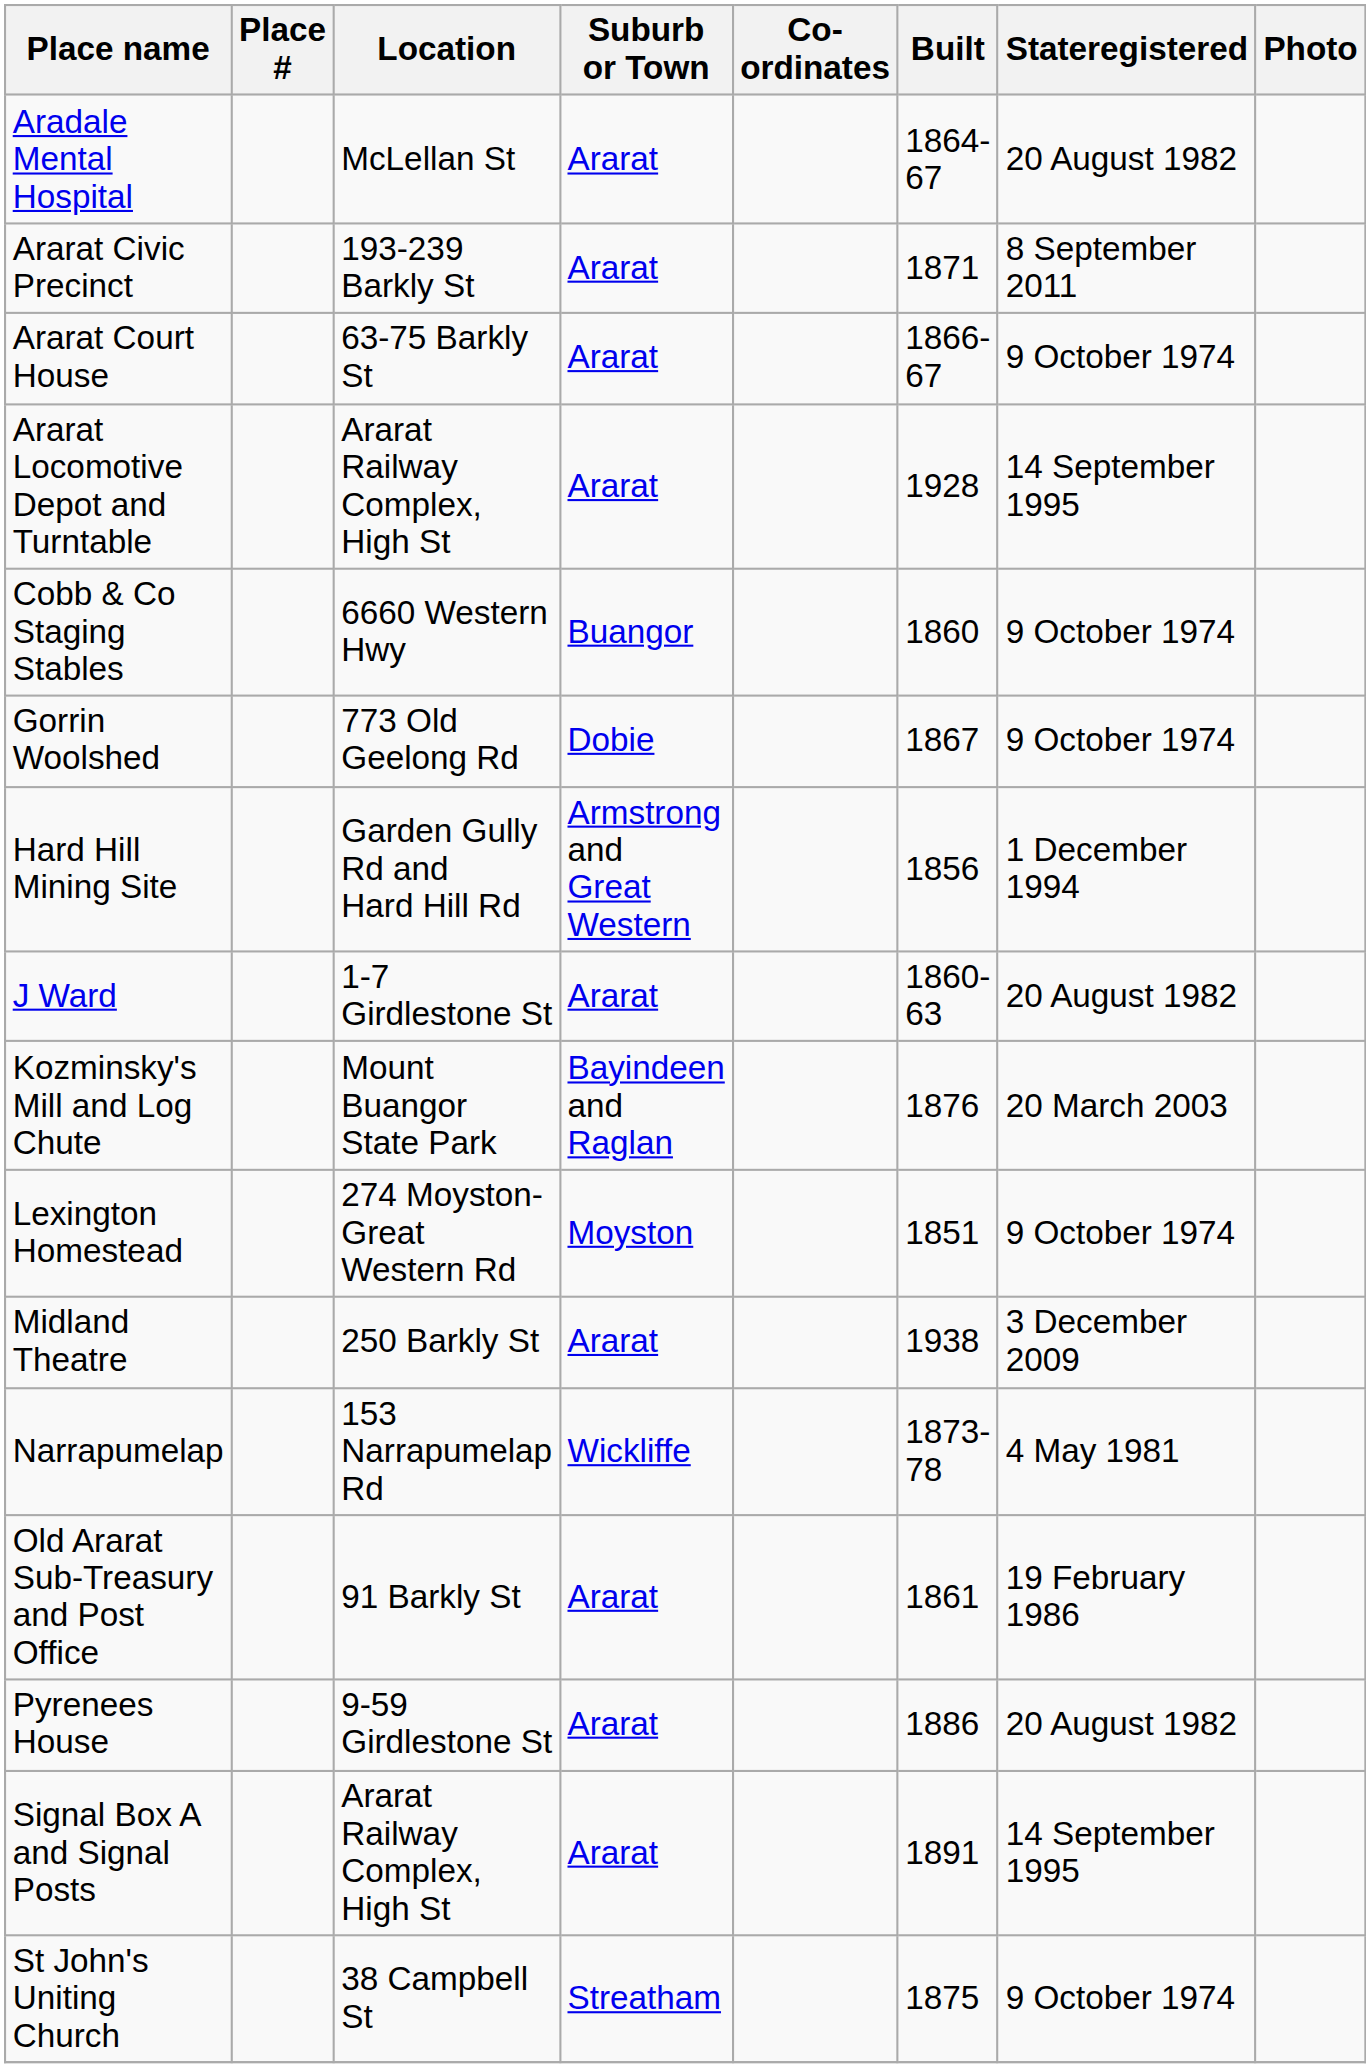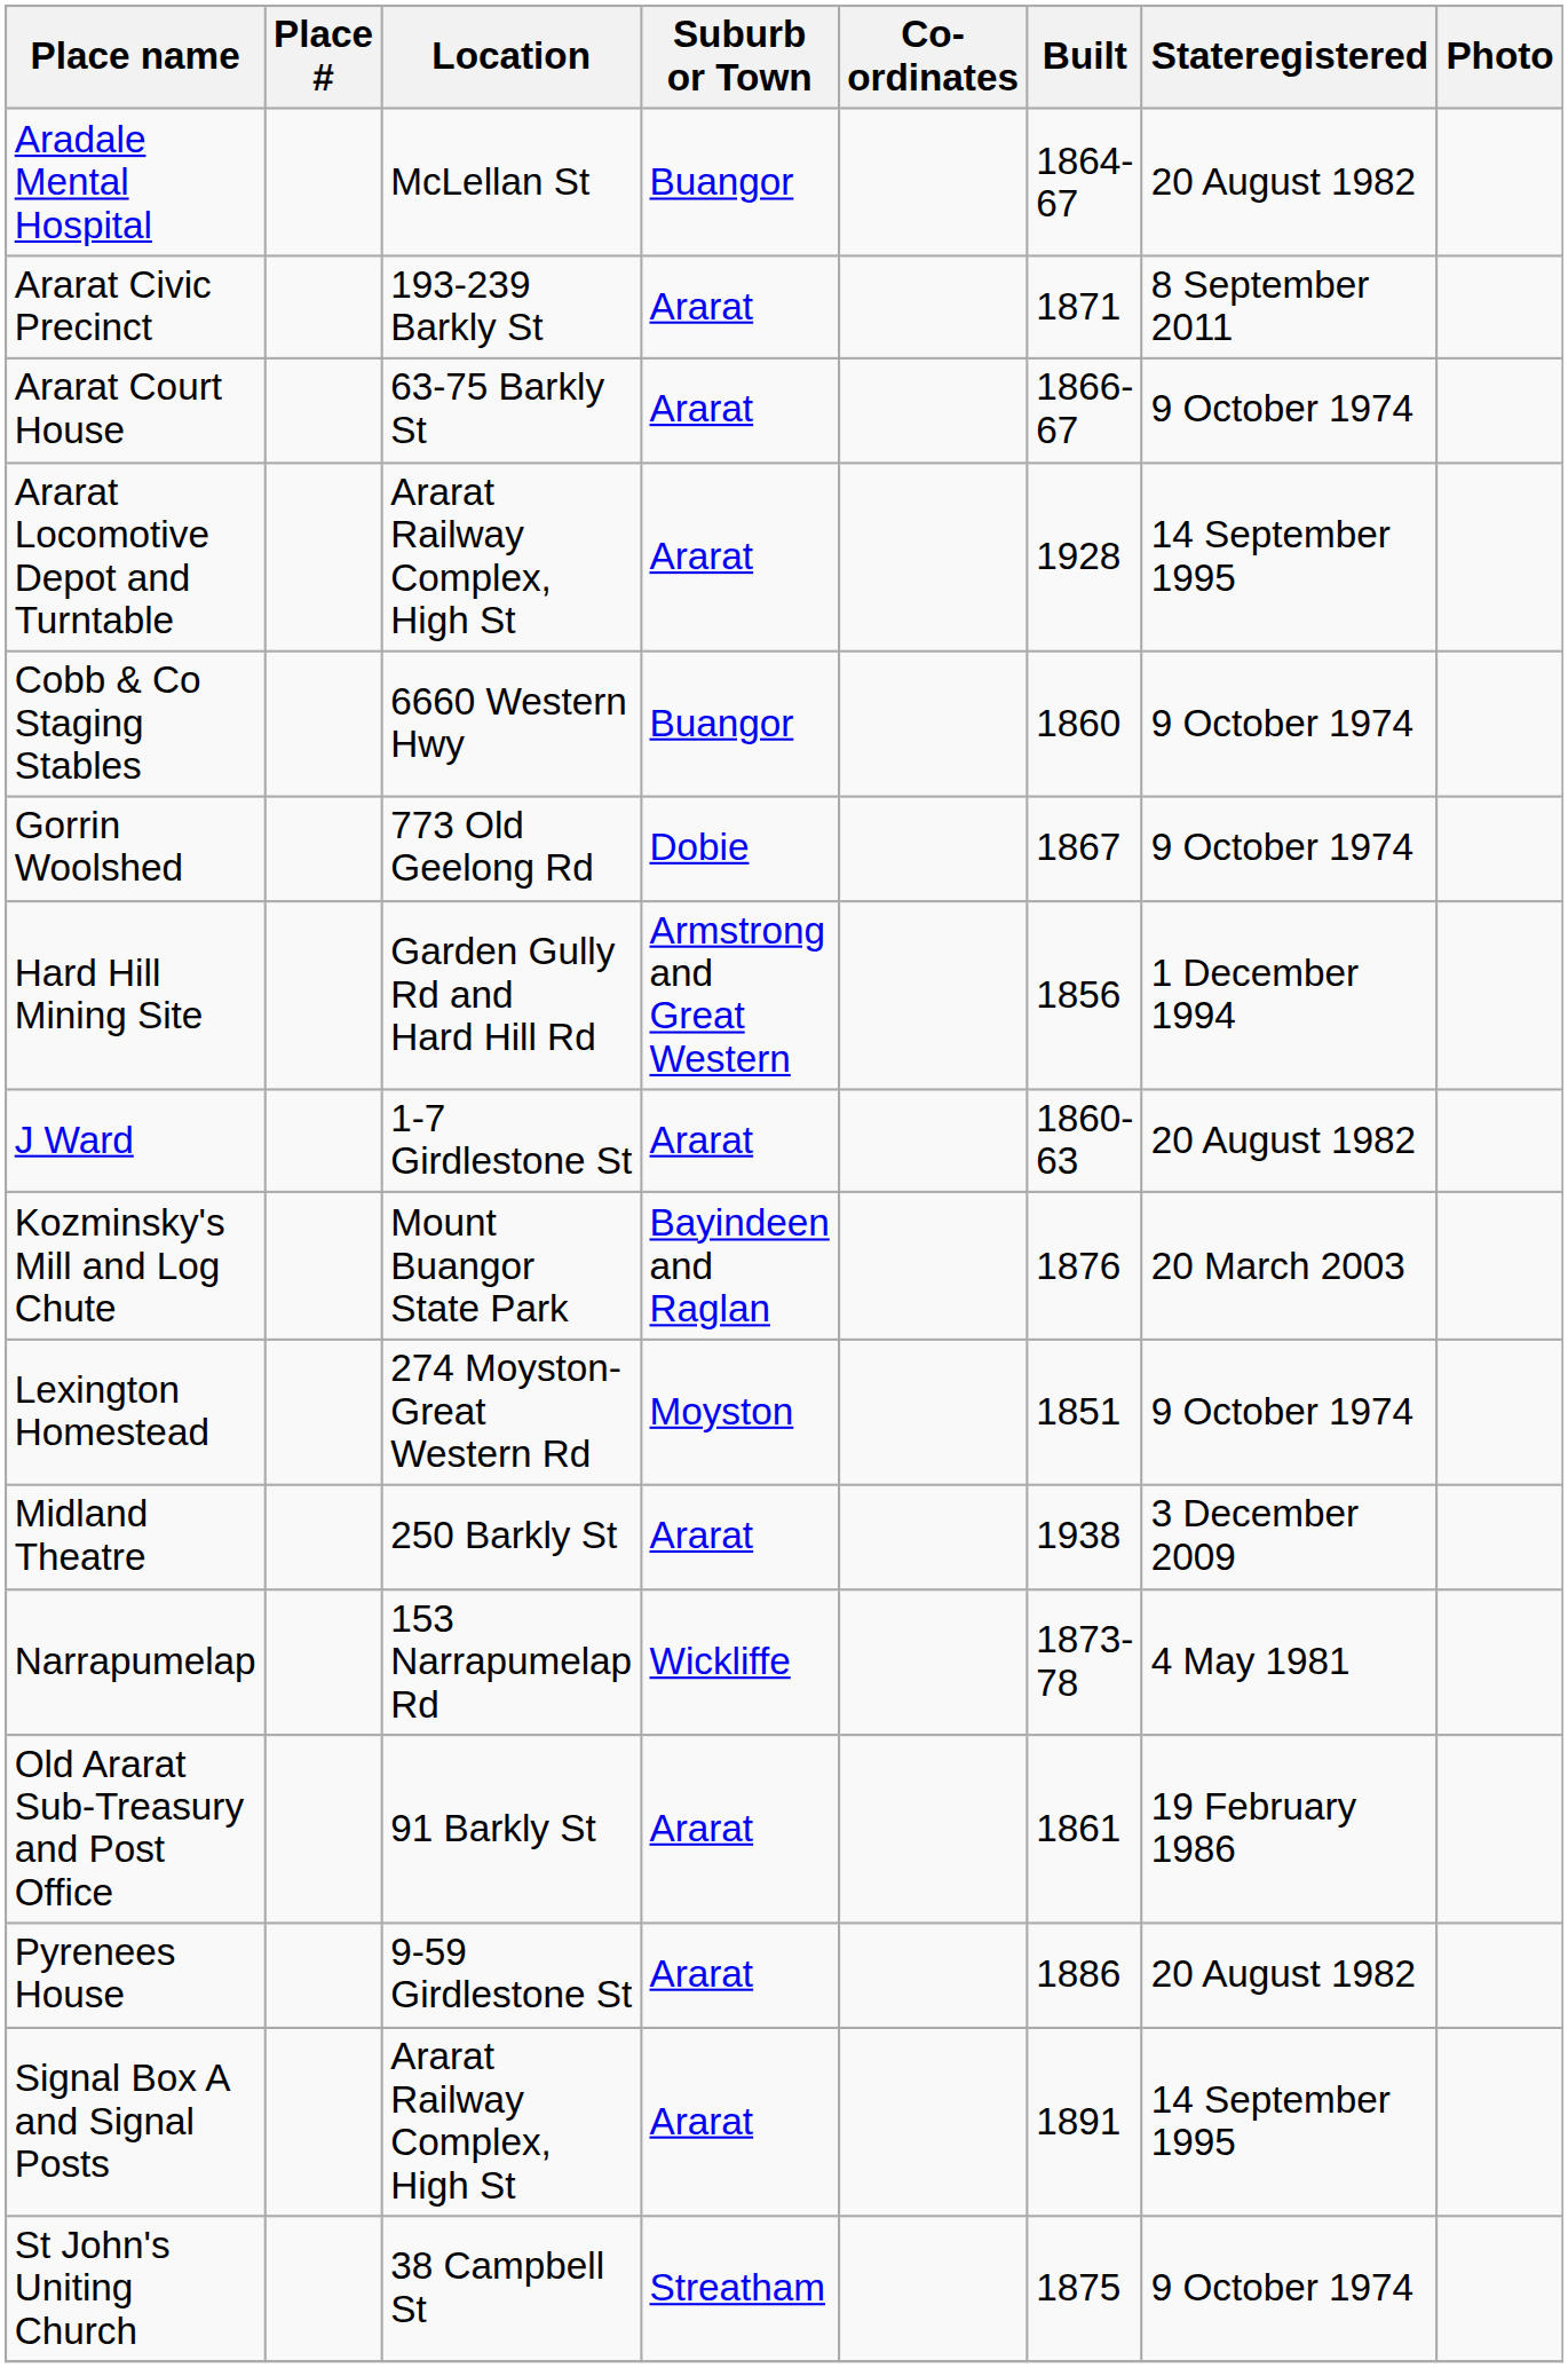Aradale Mental Hospital | Suburb or Town: Ararat -> Buangor
